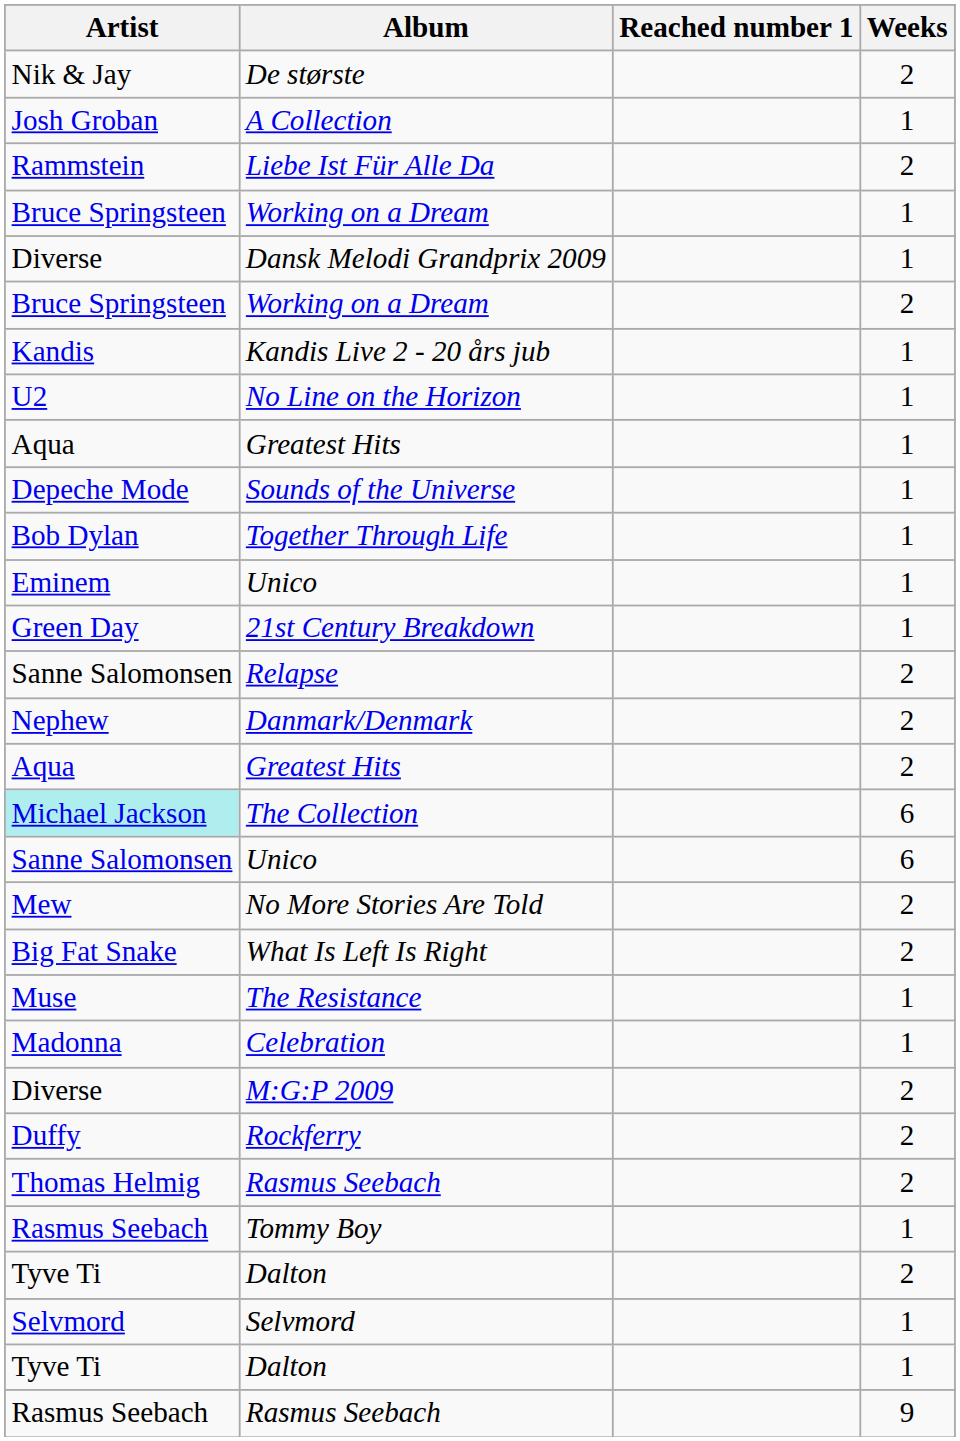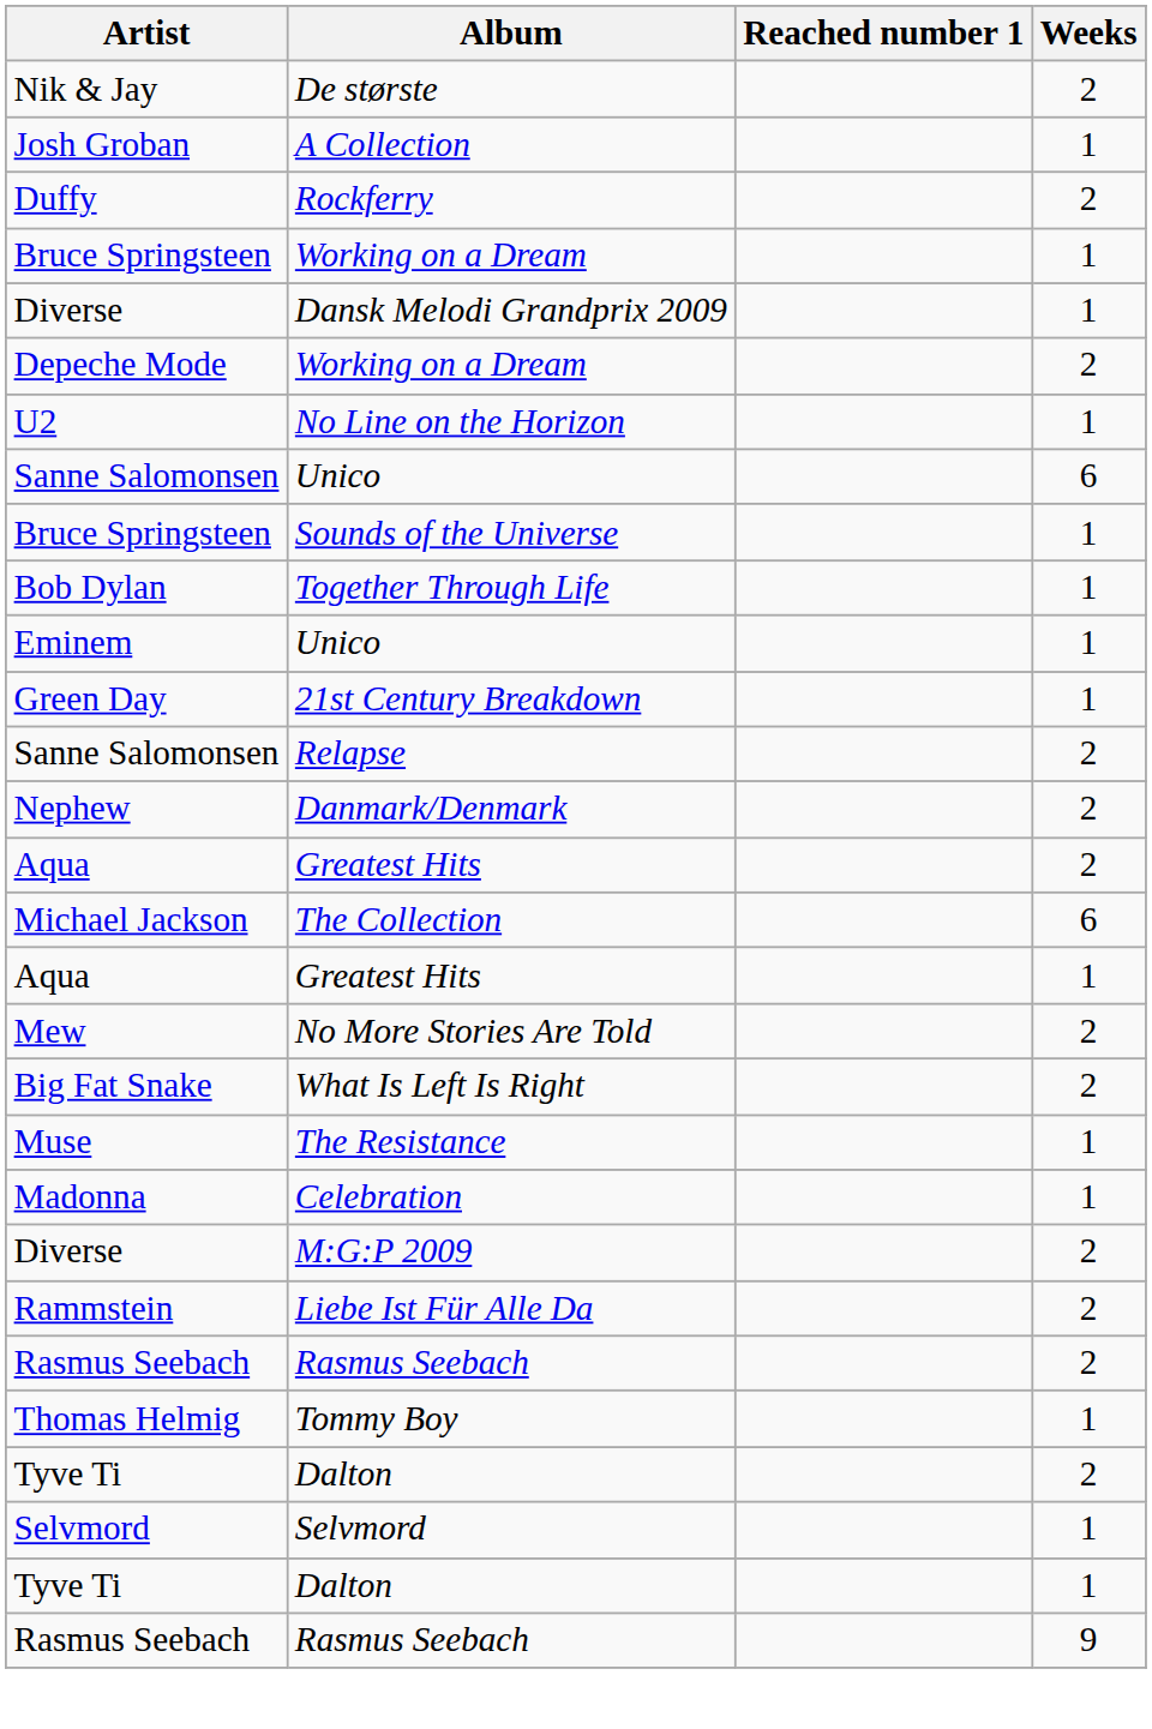rows swapped: Rockferry <-> Liebe Ist Für Alle Da
Working on a Dream / 2 | Artist: Bruce Springsteen -> Depeche Mode
- row: Kandis | Kandis Live 2 - 20 års jub | 1
rows swapped: Unico / 6 <-> Greatest Hits / 1
Sounds of the Universe | Artist: Depeche Mode -> Bruce Springsteen
The Collection | Artist: paleturquoise background -> no background
Rasmus Seebach / 2 | Artist: Thomas Helmig -> Rasmus Seebach
Tommy Boy | Artist: Rasmus Seebach -> Thomas Helmig
